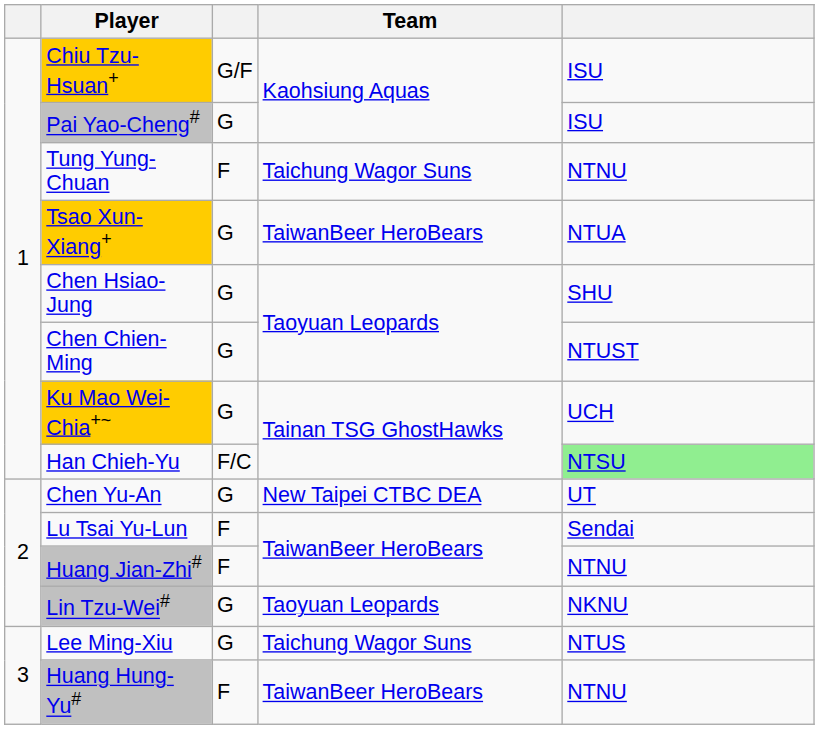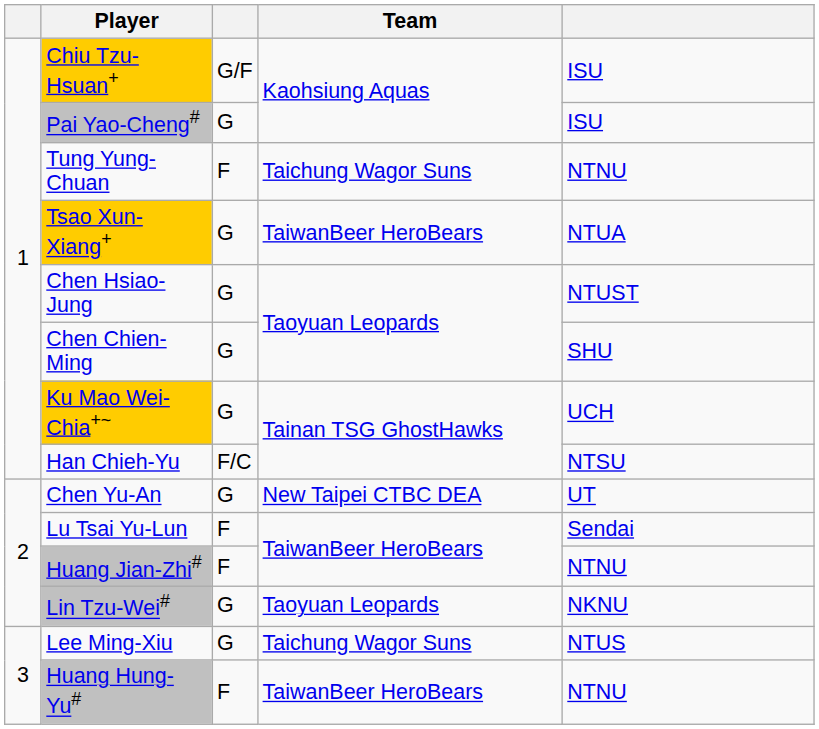Chen Hsiao-Jung | column 5: SHU -> NTUST
Chen Chien-Ming | column 5: NTUST -> SHU
Han Chieh-Yu | column 5: lightgreen background -> no background
